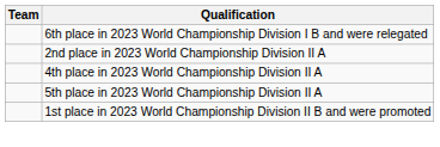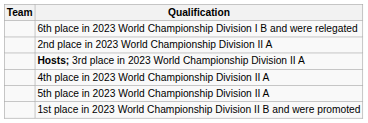+ row: Hosts; 3rd place in 2023 World Championship Division II A
